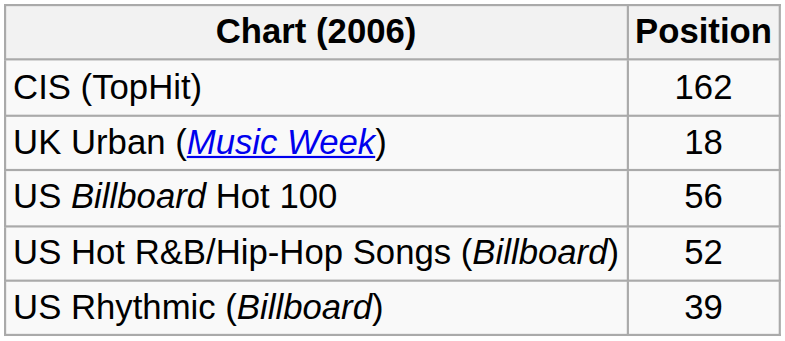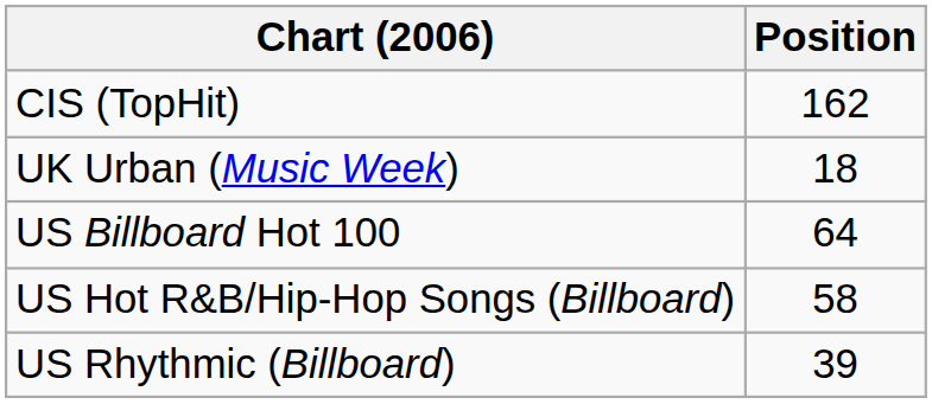US Billboard Hot 100 | Position: 56 -> 64
US Hot R&B/Hip-Hop Songs (Billboard) | Position: 52 -> 58
